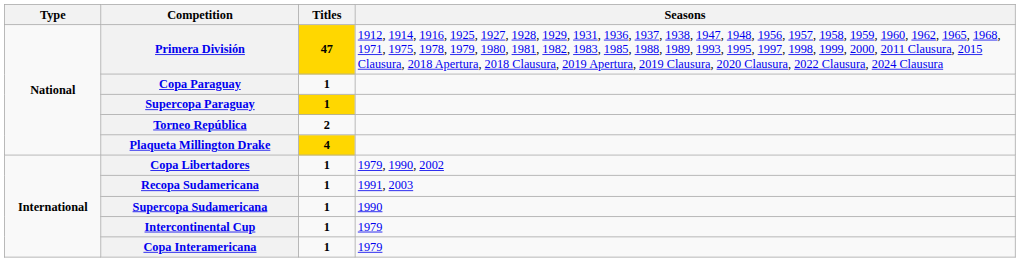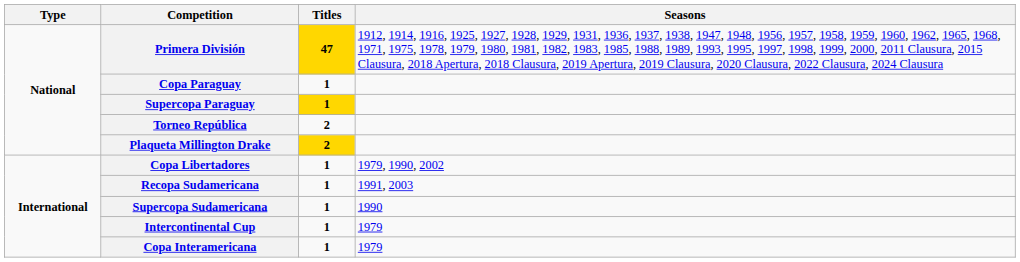Plaqueta Millington Drake | Titles: 4 -> 2
